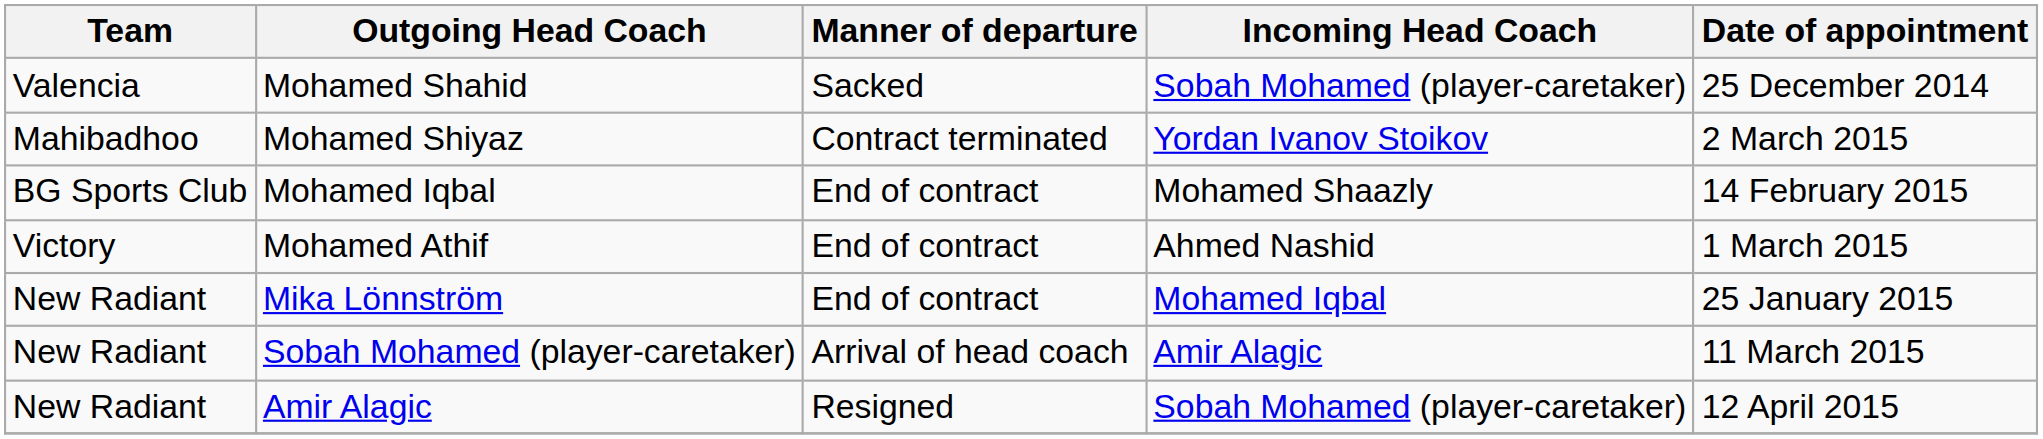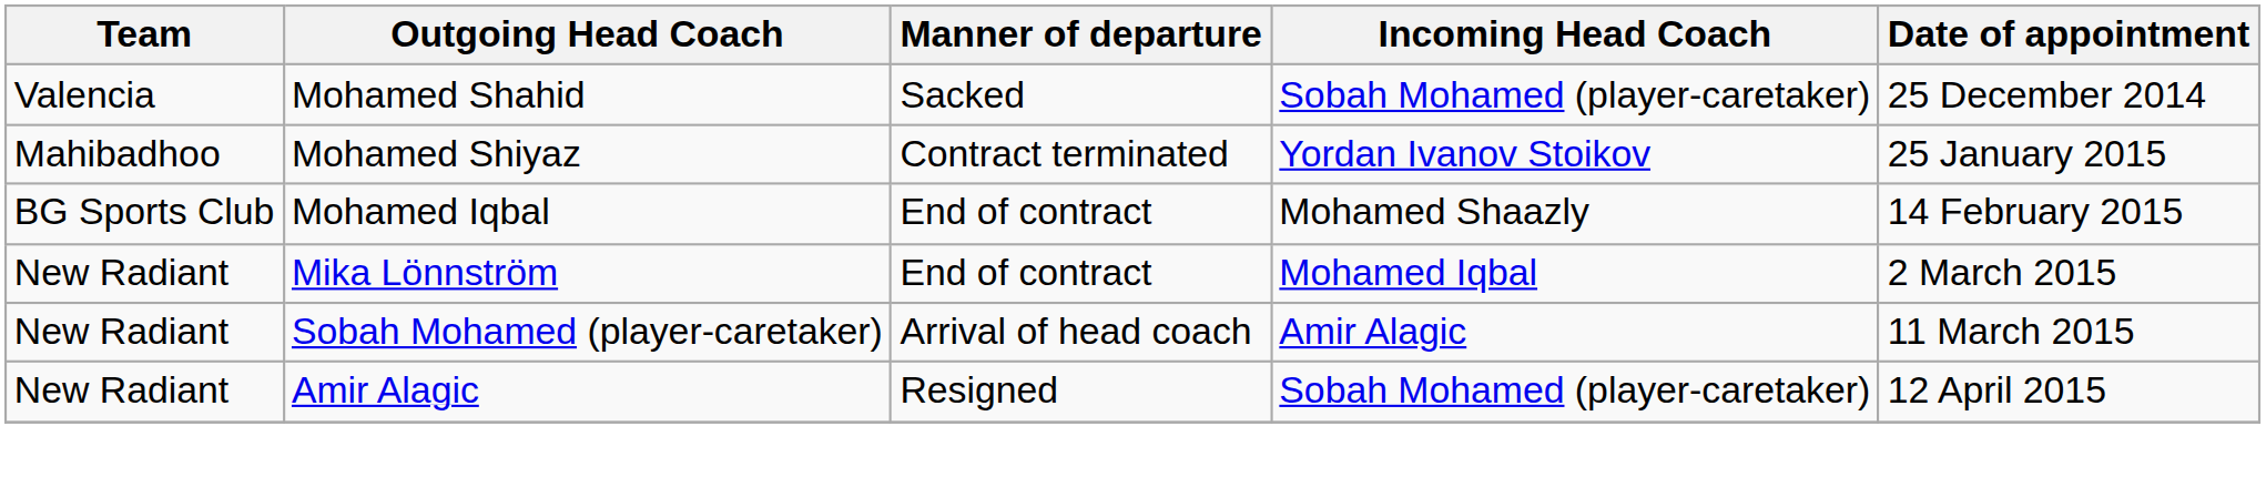Mohamed Shiyaz | Date of appointment: 2 March 2015 -> 25 January 2015
- row: Victory | Mohamed Athif | End of contract | Ahmed Nashid | 1 March 2015
Mika Lönnström | Date of appointment: 25 January 2015 -> 2 March 2015
